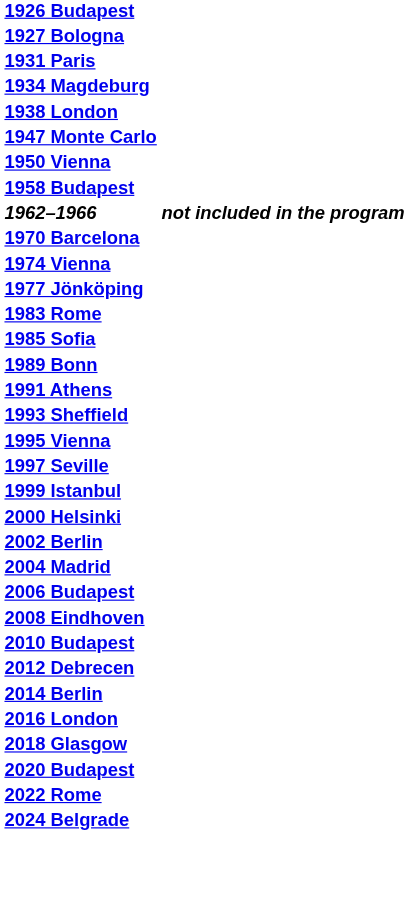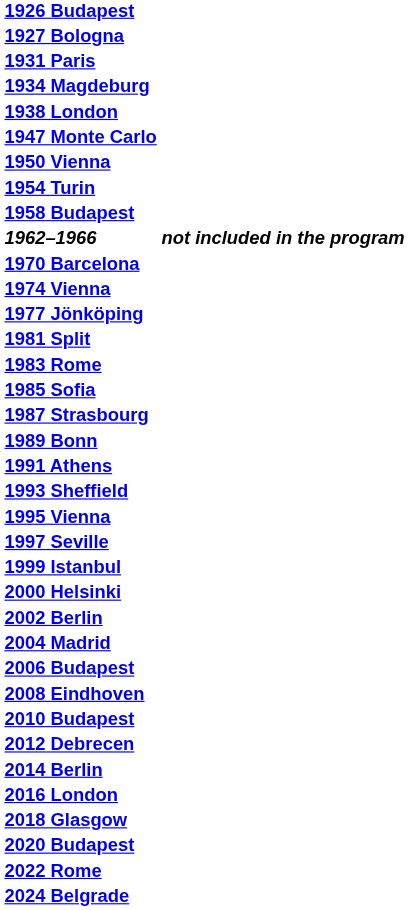+ row: 1954 Turin
+ row: 1981 Split
+ row: 1987 Strasbourg
